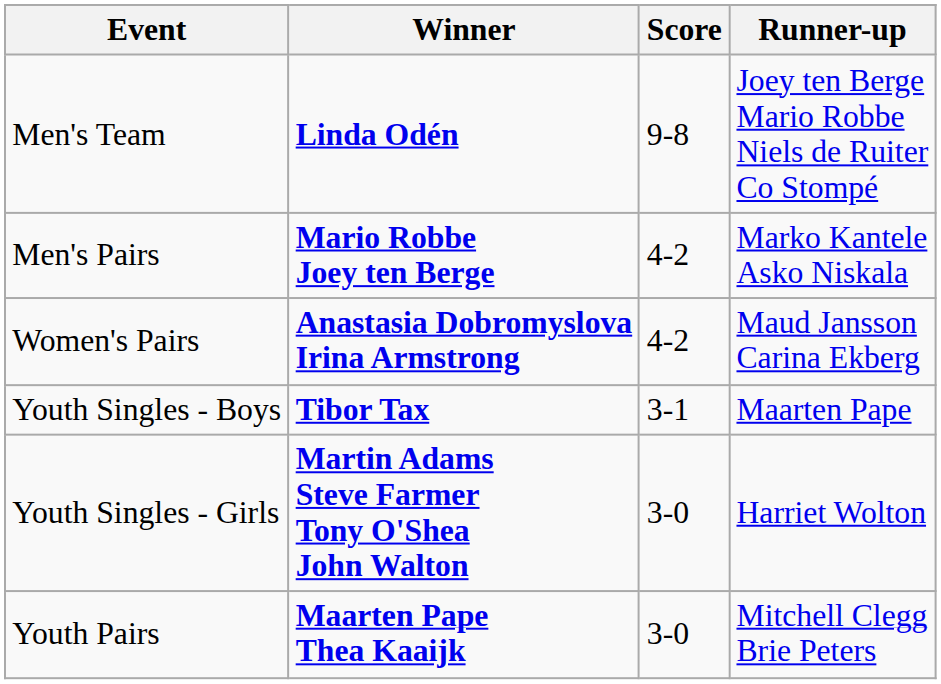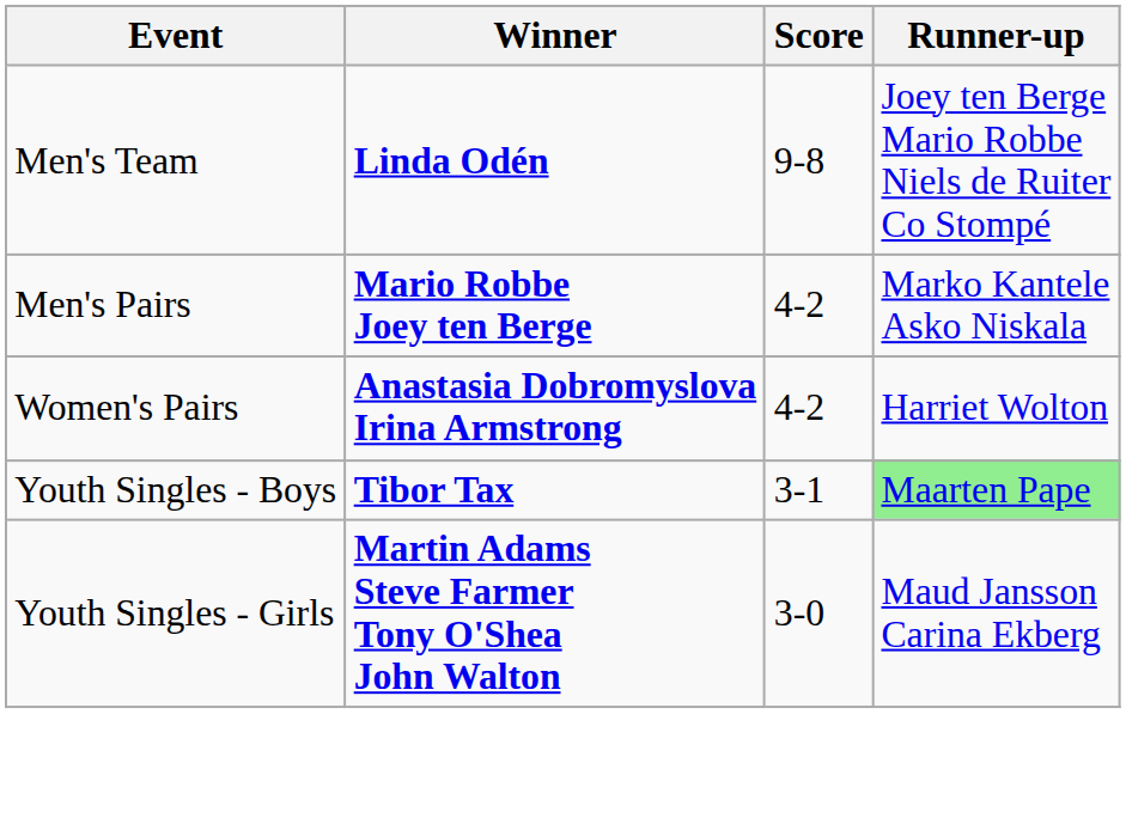Women's Pairs | Runner-up: Maud Jansson Carina Ekberg -> Harriet Wolton
Youth Singles - Boys | Runner-up: no background -> lightgreen background
Youth Singles - Girls | Runner-up: Harriet Wolton -> Maud Jansson Carina Ekberg
- row: Youth Pairs | Maarten Pape Thea Kaaijk | 3-0 | Mitchell Clegg Brie Peters
